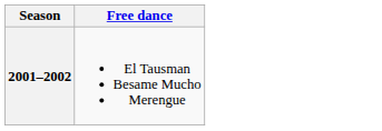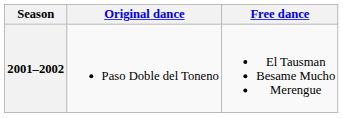+ column: Original dance | Paso Doble del Toneno
